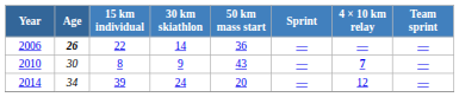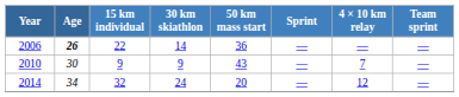2010 | 15 km individual: 8 -> 9
2010 | 4 × 10 km relay: bold -> normal
2014 | 15 km individual: 39 -> 32
